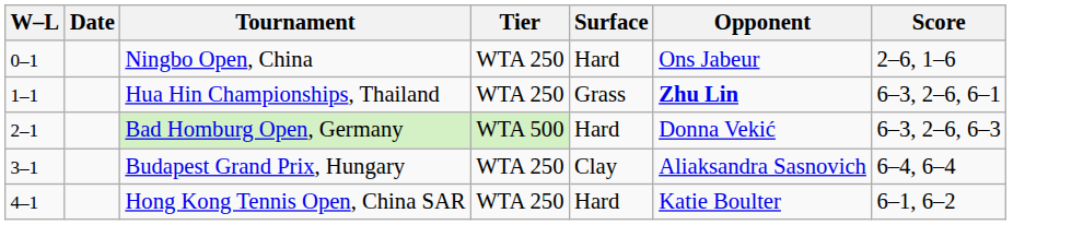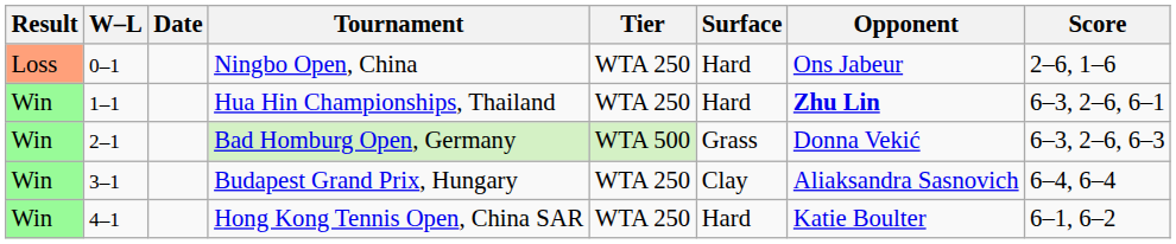+ column: Result | Loss | Win | Win | Win | Win
Hua Hin Championships, Thailand | Surface: Grass -> Hard
Bad Homburg Open, Germany | Surface: Hard -> Grass
